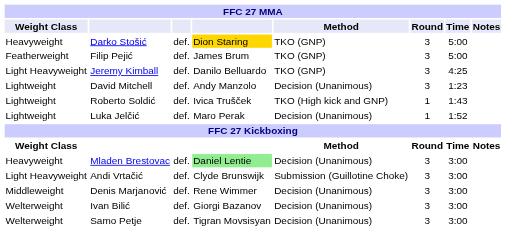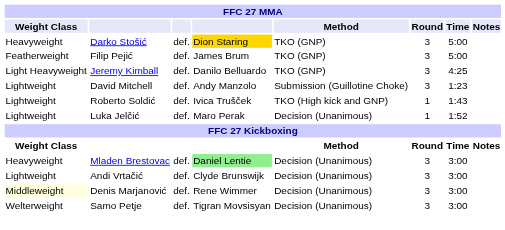David Mitchell | Method: Decision (Unanimous) -> Submission (Guillotine Choke)
Andi Vrtačić | Weight Class: Light Heavyweight -> Lightweight
Andi Vrtačić | Method: Submission (Guillotine Choke) -> Decision (Unanimous)
Denis Marjanović | Weight Class: no background -> lightyellow background
- row: Welterweight | Ivan Bilić | def. | Giorgi Bazanov | Decision (Unanimous) | 3 | 3:00
